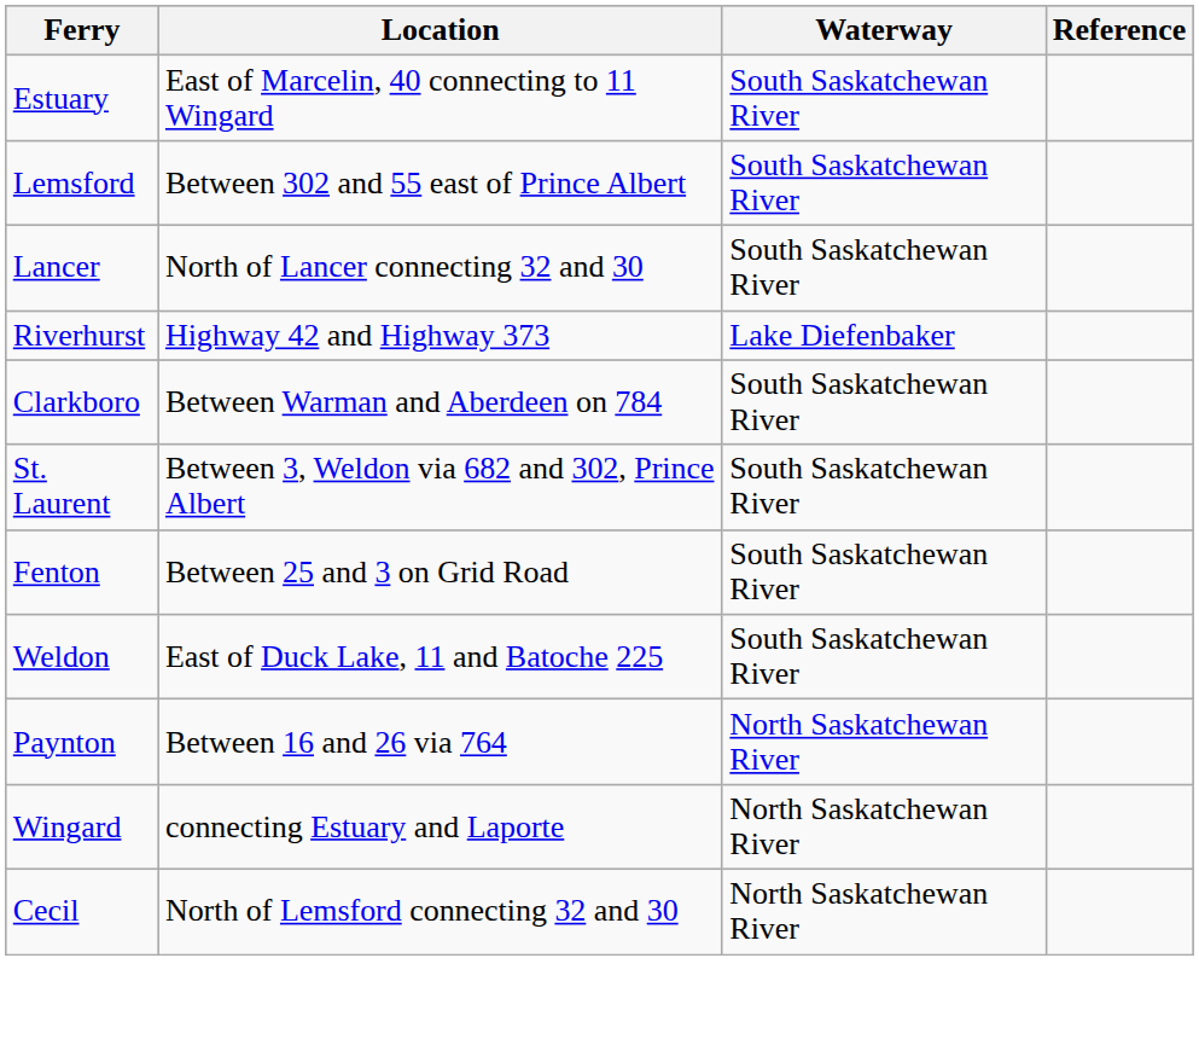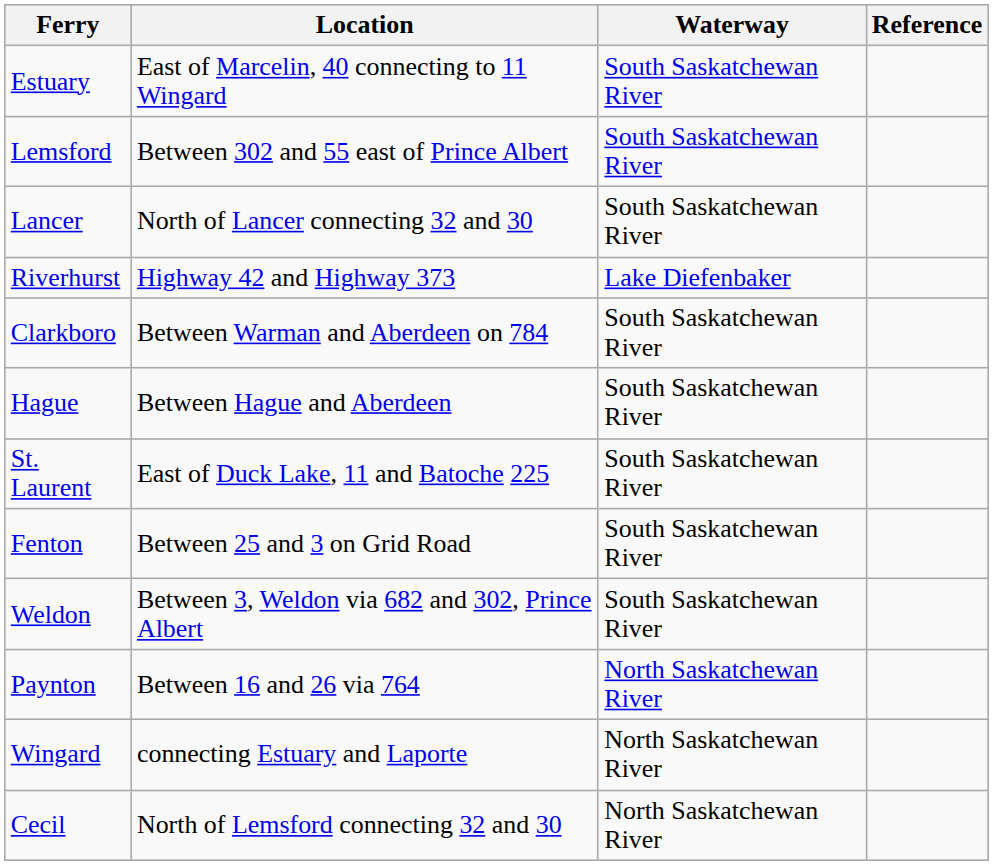+ row: Hague | Between Hague and Aberdeen | South Saskatchewan River
St. Laurent | Location: Between 3, Weldon via 682 and 302, Prince Albert -> East of Duck Lake, 11 and Batoche 225
Weldon | Location: East of Duck Lake, 11 and Batoche 225 -> Between 3, Weldon via 682 and 302, Prince Albert
